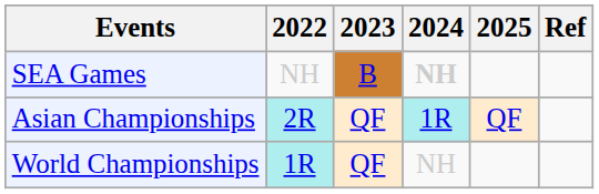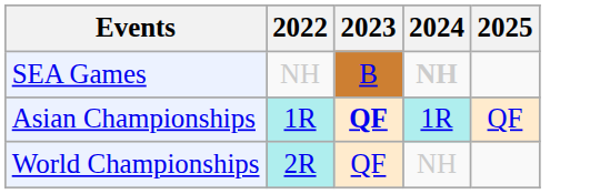- column: Ref
Asian Championships | 2022: 2R -> 1R
Asian Championships | 2023: normal -> bold
World Championships | 2022: 1R -> 2R
